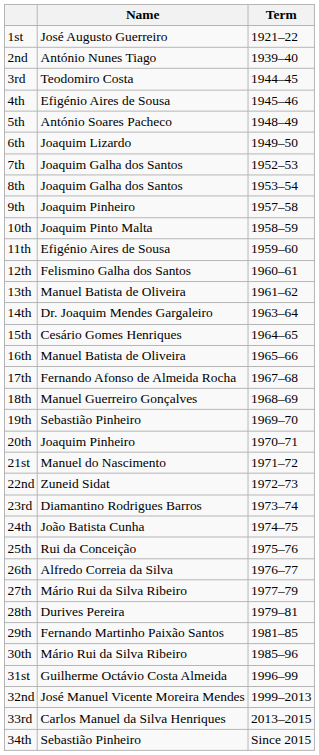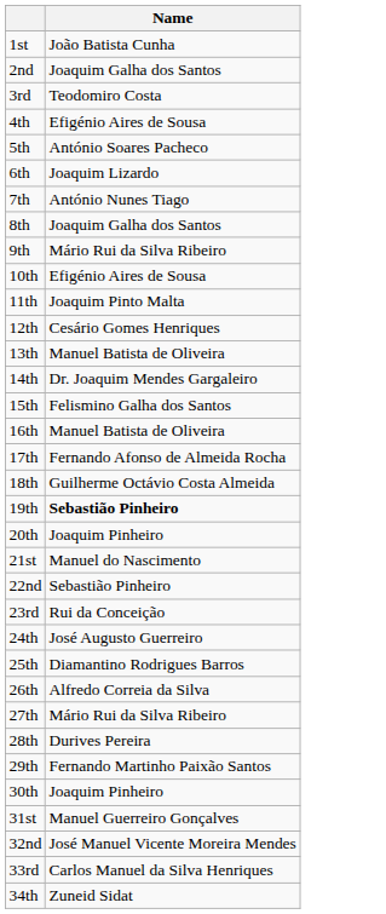- column: Term | 1921–22 | 1939–40 | 1944–45 | 1945–46 | 1948–49 | 1949–50 | 1952–53 | 1953–54 | 1957–58 | 1958–59 | 1959–60 | 1960–61 | 1961–62 | 1963–64 | 1964–65 | 1965–66 | 1967–68 | 1968–69 | 1969–70 | 1970–71 | 1971–72 | 1972–73 | 1973–74 | 1974–75 | 1975–76 | 1976–77 | 1977–79 | 1979–81 | 1981–85 | 1985–96 | 1996–99 | 1999–2013 | 2013–2015 | Since 2015
1st | Name: José Augusto Guerreiro -> João Batista Cunha
2nd | Name: António Nunes Tiago -> Joaquim Galha dos Santos
7th | Name: Joaquim Galha dos Santos -> António Nunes Tiago
9th | Name: Joaquim Pinheiro -> Mário Rui da Silva Ribeiro
10th | Name: Joaquim Pinto Malta -> Efigénio Aires de Sousa
11th | Name: Efigénio Aires de Sousa -> Joaquim Pinto Malta
12th | Name: Felismino Galha dos Santos -> Cesário Gomes Henriques
15th | Name: Cesário Gomes Henriques -> Felismino Galha dos Santos
18th | Name: Manuel Guerreiro Gonçalves -> Guilherme Octávio Costa Almeida
19th | Name: normal -> bold
22nd | Name: Zuneid Sidat -> Sebastião Pinheiro
23rd | Name: Diamantino Rodrigues Barros -> Rui da Conceição
24th | Name: João Batista Cunha -> José Augusto Guerreiro
25th | Name: Rui da Conceição -> Diamantino Rodrigues Barros
30th | Name: Mário Rui da Silva Ribeiro -> Joaquim Pinheiro
31st | Name: Guilherme Octávio Costa Almeida -> Manuel Guerreiro Gonçalves
34th | Name: Sebastião Pinheiro -> Zuneid Sidat
